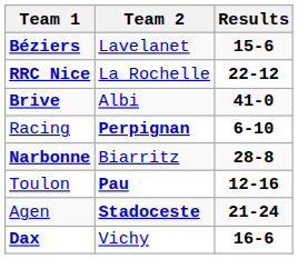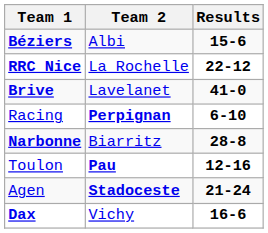Béziers | Team 2: Lavelanet -> Albi
Brive | Team 2: Albi -> Lavelanet
